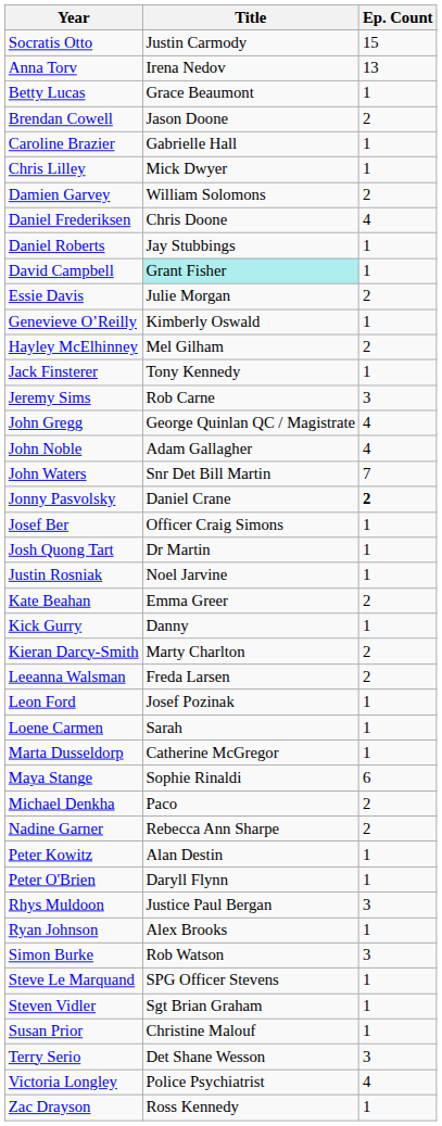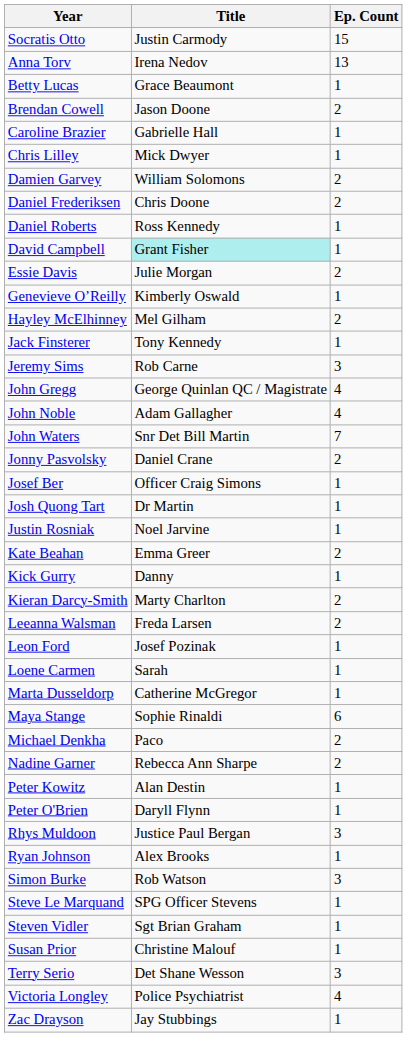Daniel Frederiksen | Ep. Count: 4 -> 2
Daniel Roberts | Title: Jay Stubbings -> Ross Kennedy
Jonny Pasvolsky | Ep. Count: bold -> normal
Zac Drayson | Title: Ross Kennedy -> Jay Stubbings
